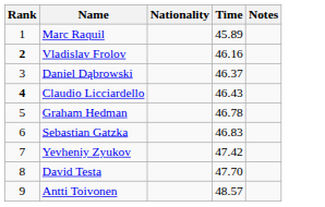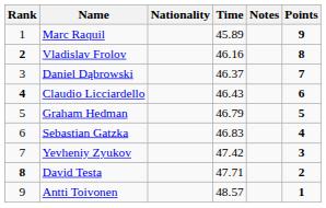+ column: Points | 9 | 8 | 7 | 6 | 5 | 4 | 3 | 2 | 1
Graham Hedman | Time: 46.78 -> 46.79
David Testa | Rank: normal -> bold
David Testa | Time: 47.70 -> 47.71
